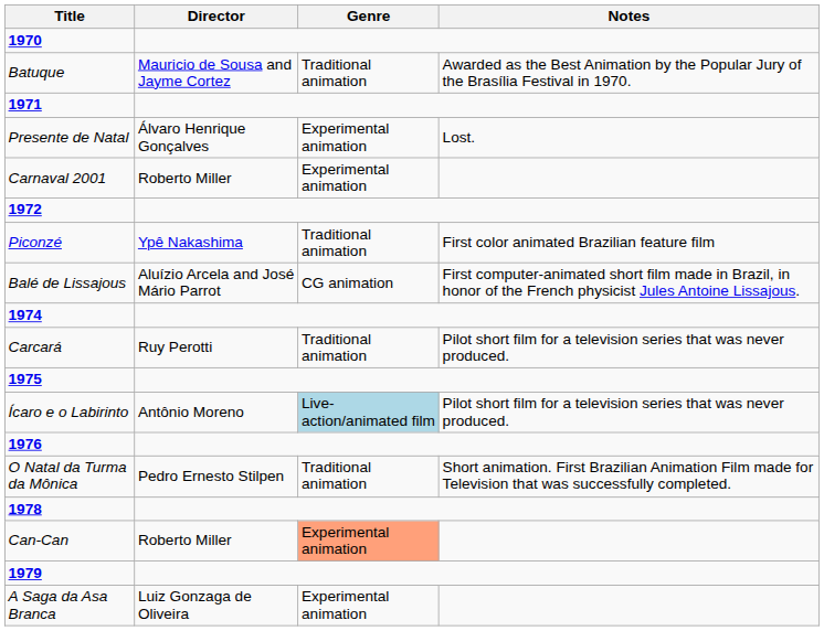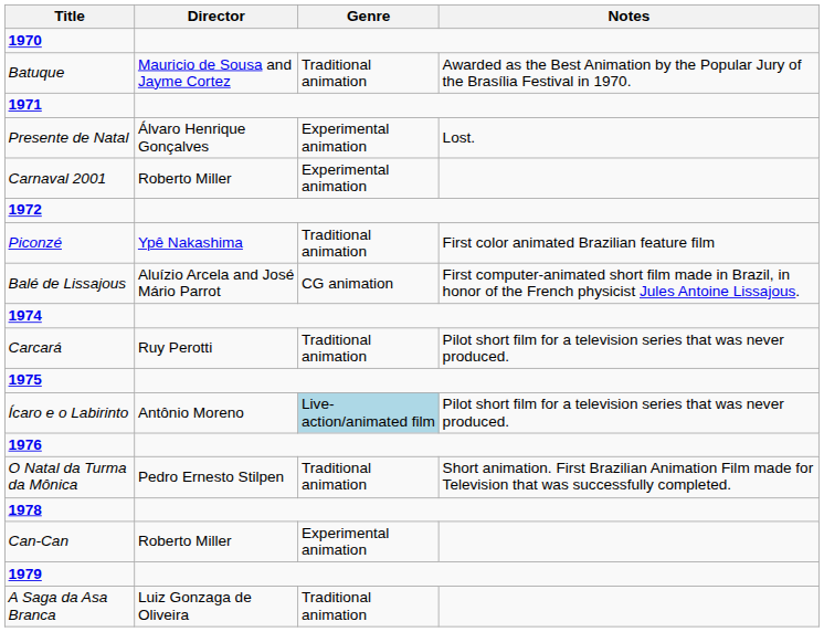Can-Can | Genre: lightsalmon background -> no background
A Saga da Asa Branca | Genre: Experimental animation -> Traditional animation
